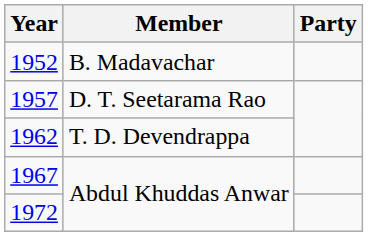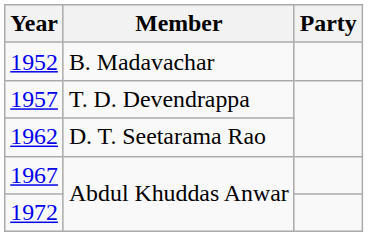1957 | Member: D. T. Seetarama Rao -> T. D. Devendrappa
1962 | Member: T. D. Devendrappa -> D. T. Seetarama Rao
